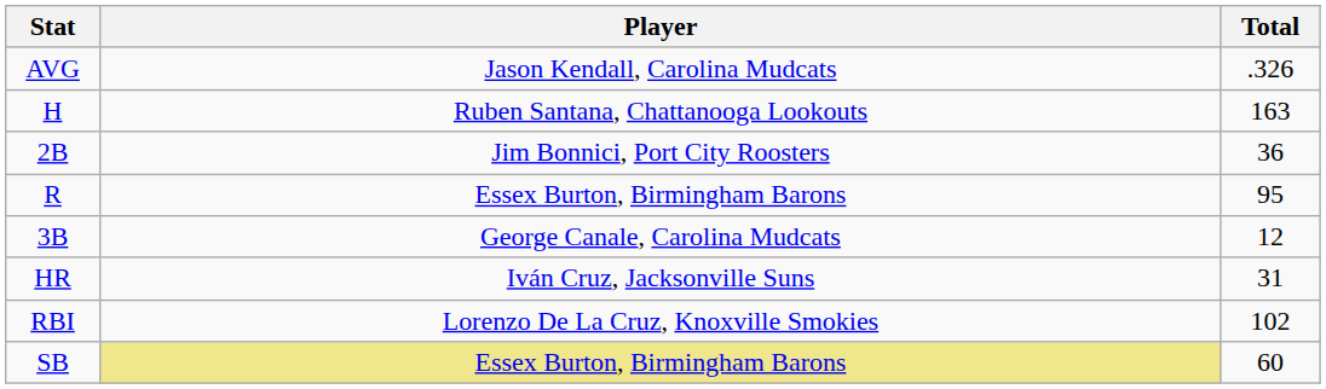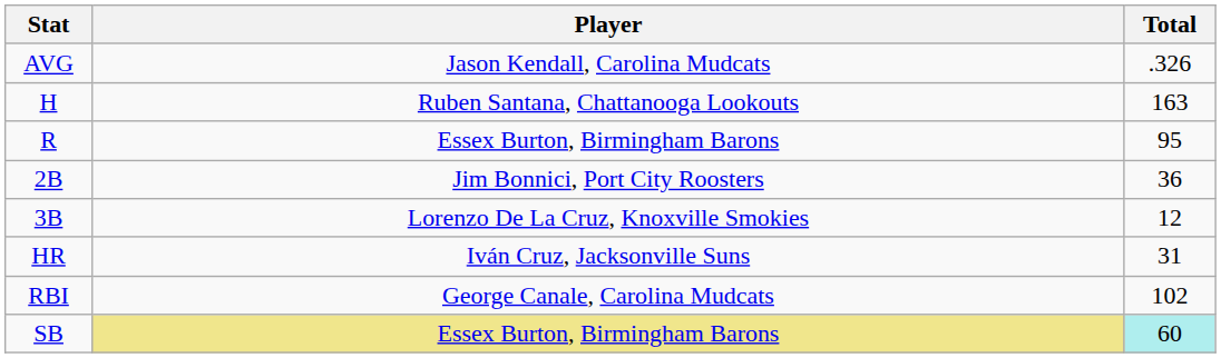rows swapped: R <-> 2B
3B | Player: George Canale, Carolina Mudcats -> Lorenzo De La Cruz, Knoxville Smokies
RBI | Player: Lorenzo De La Cruz, Knoxville Smokies -> George Canale, Carolina Mudcats
SB | Total: no background -> paleturquoise background
